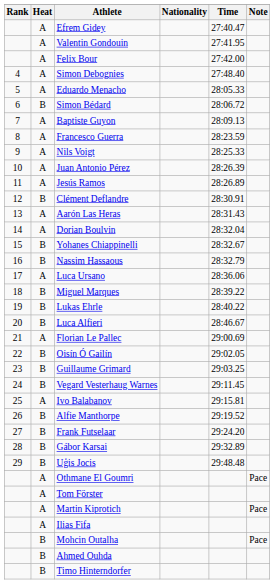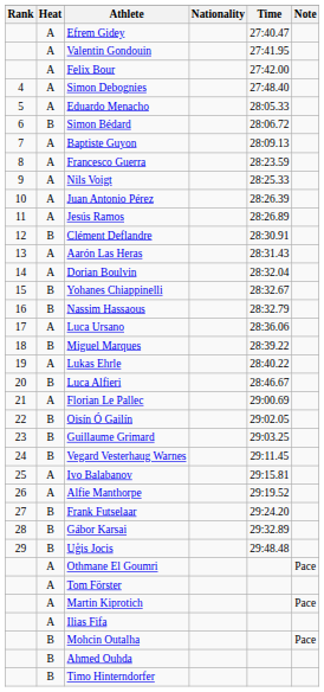Lukas Ehrle | Heat: B -> A
Alfie Manthorpe | Heat: B -> A
